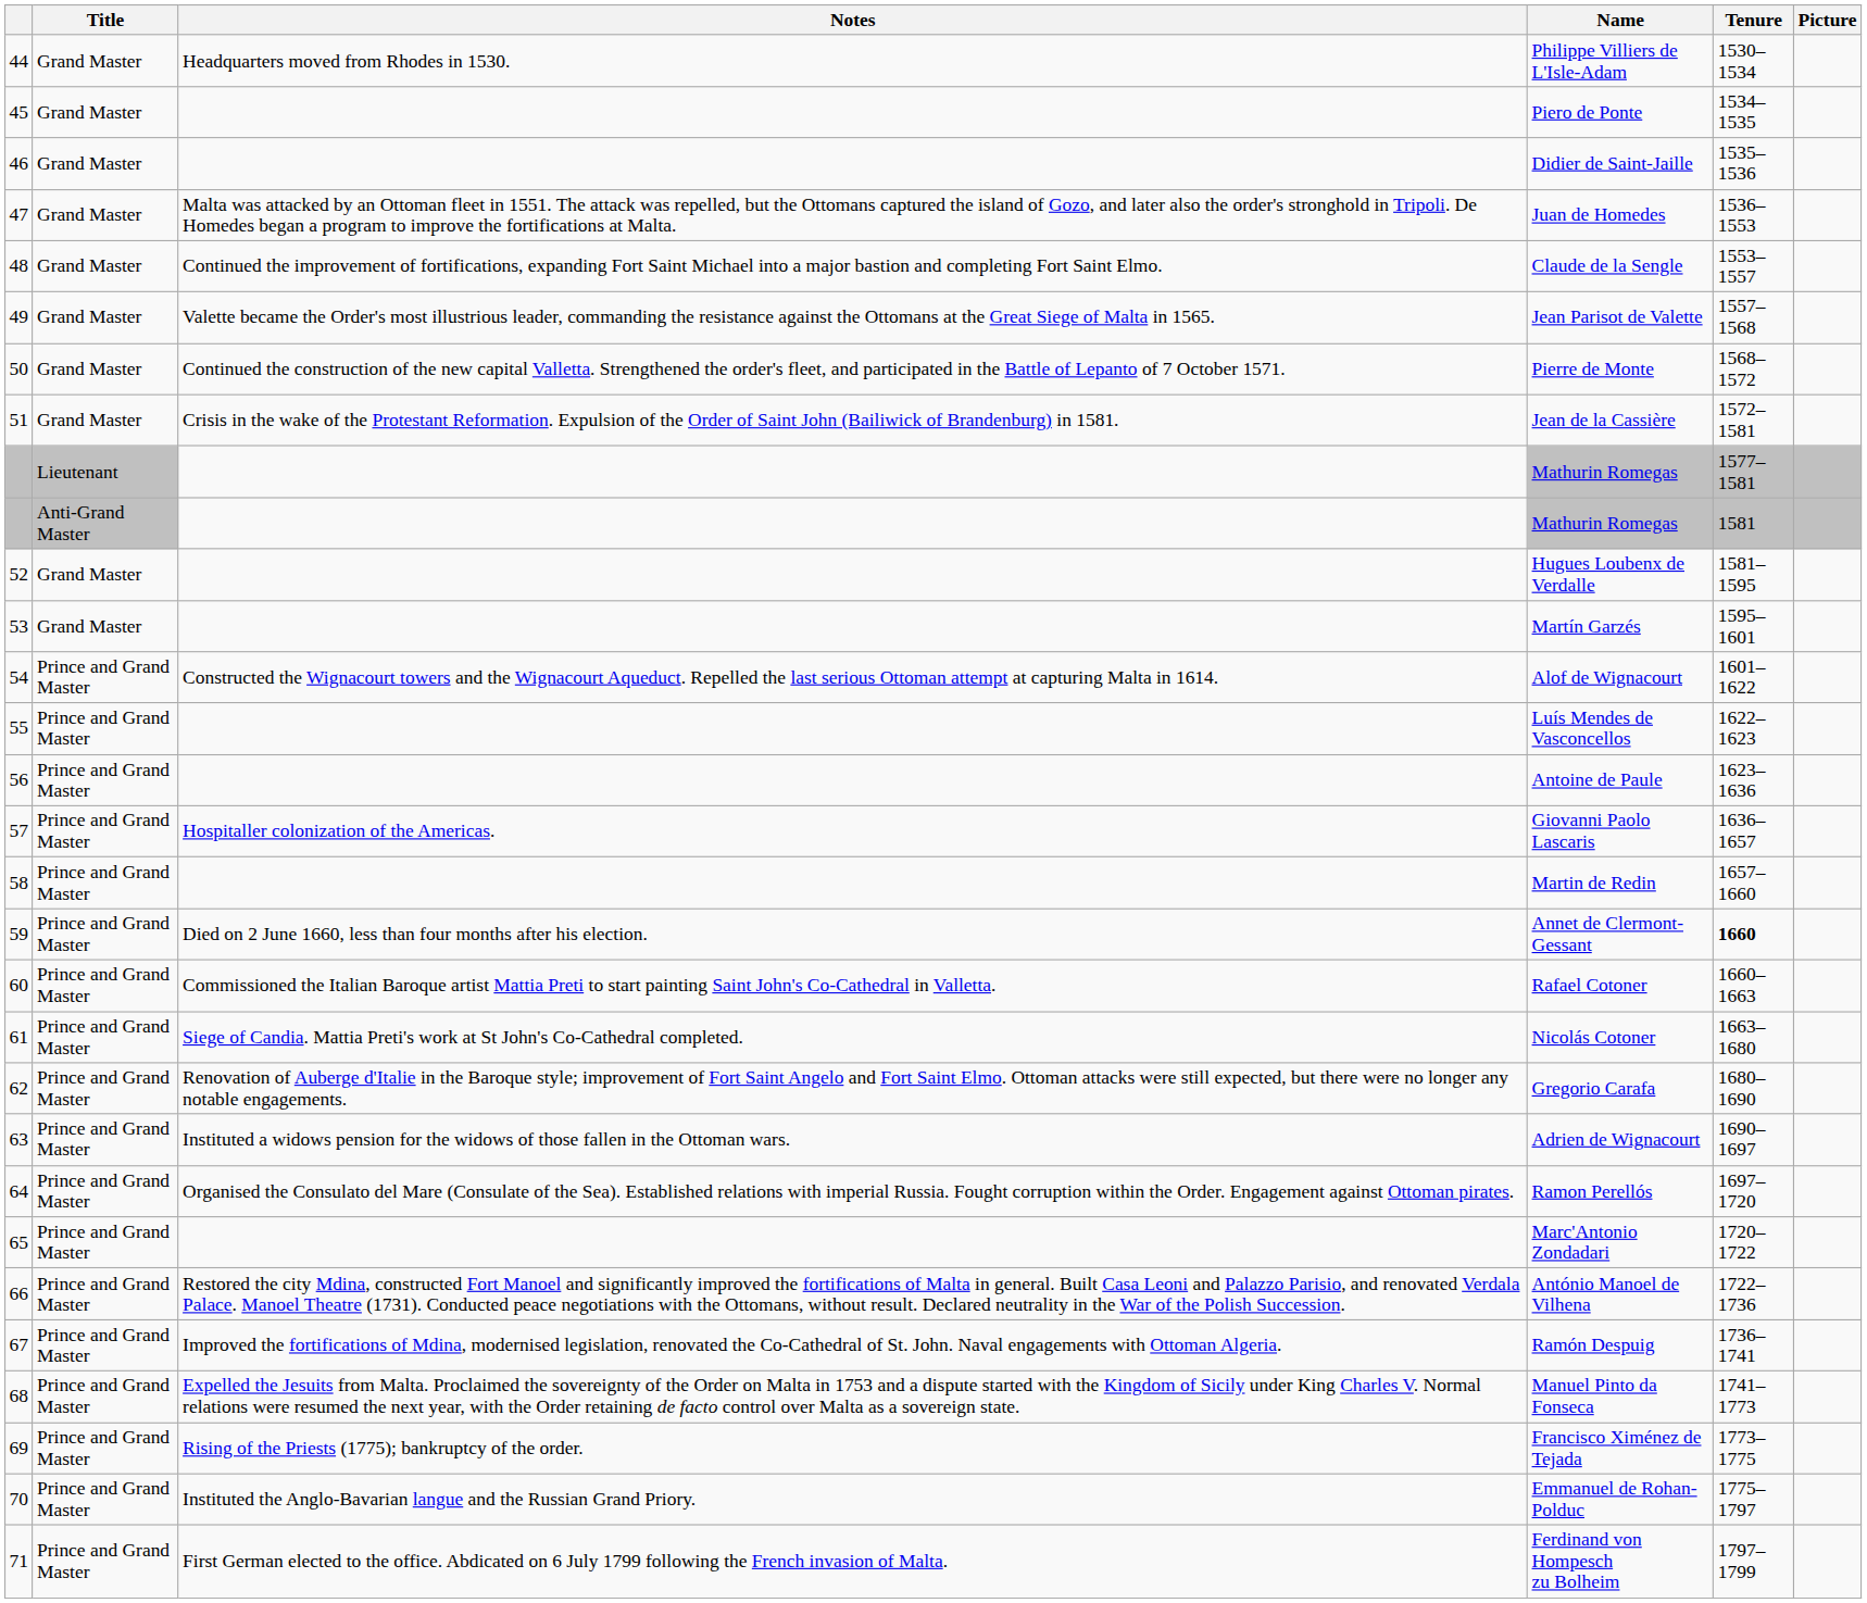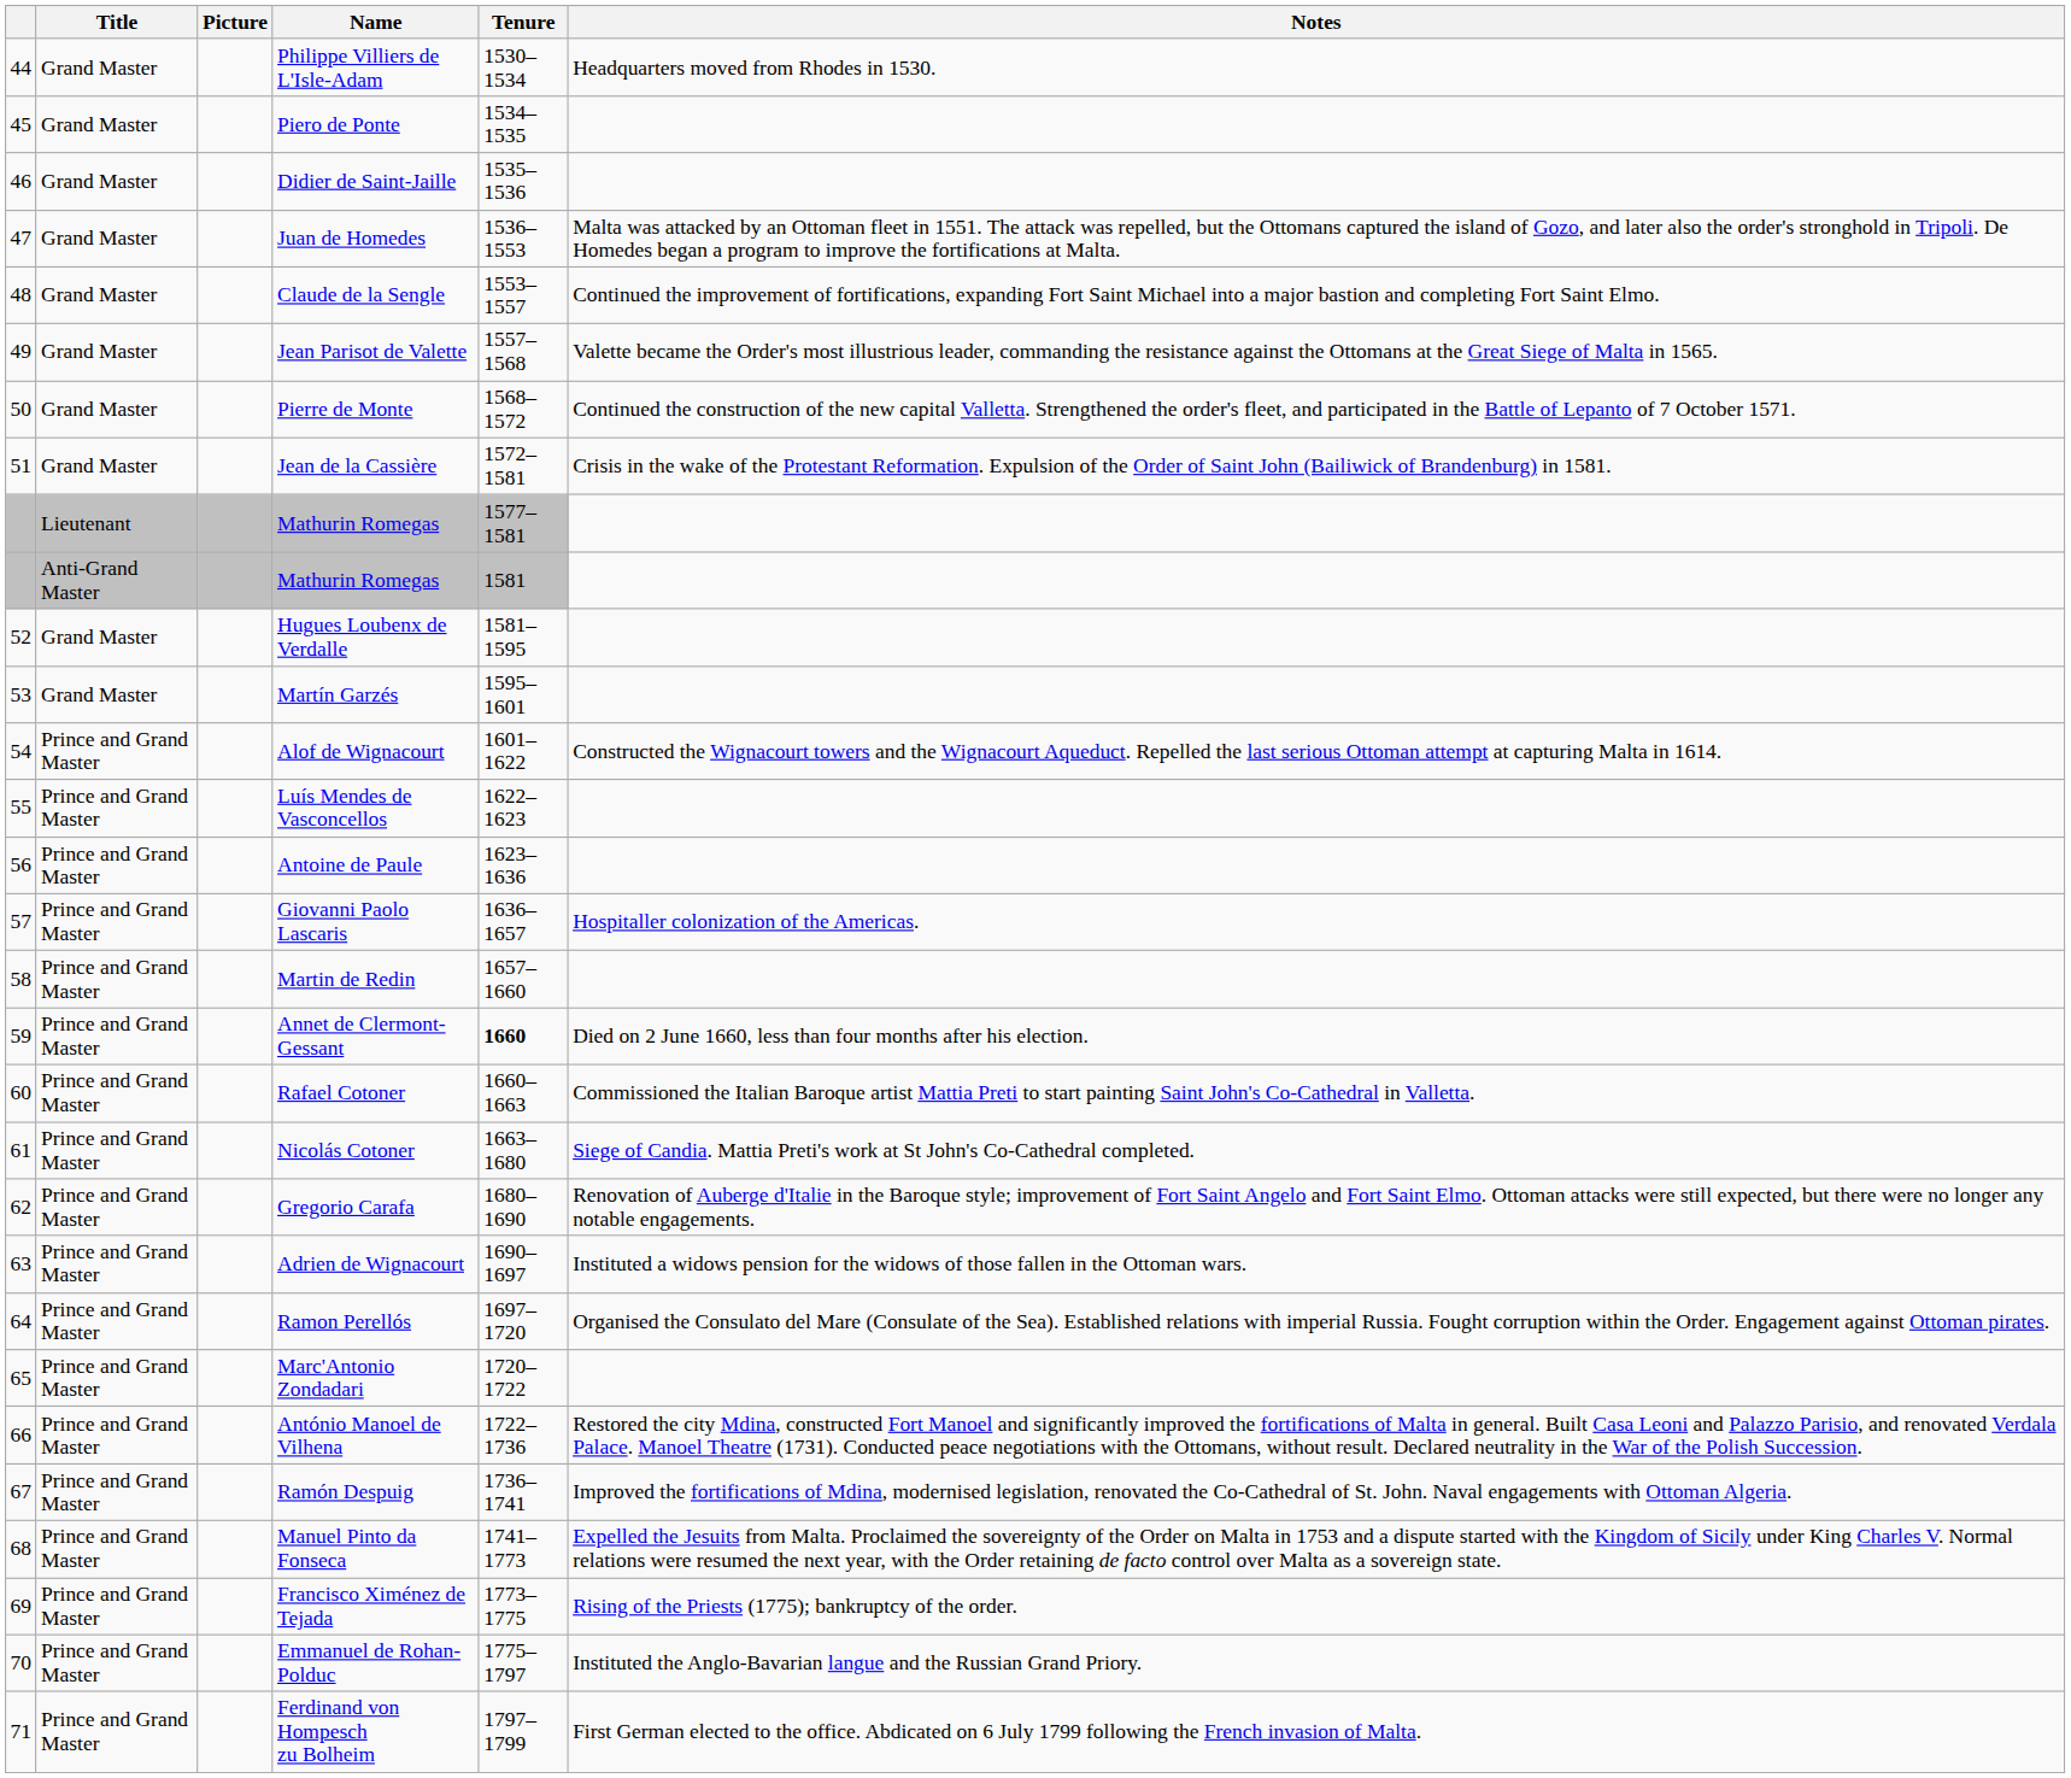columns swapped: Picture <-> Notes
